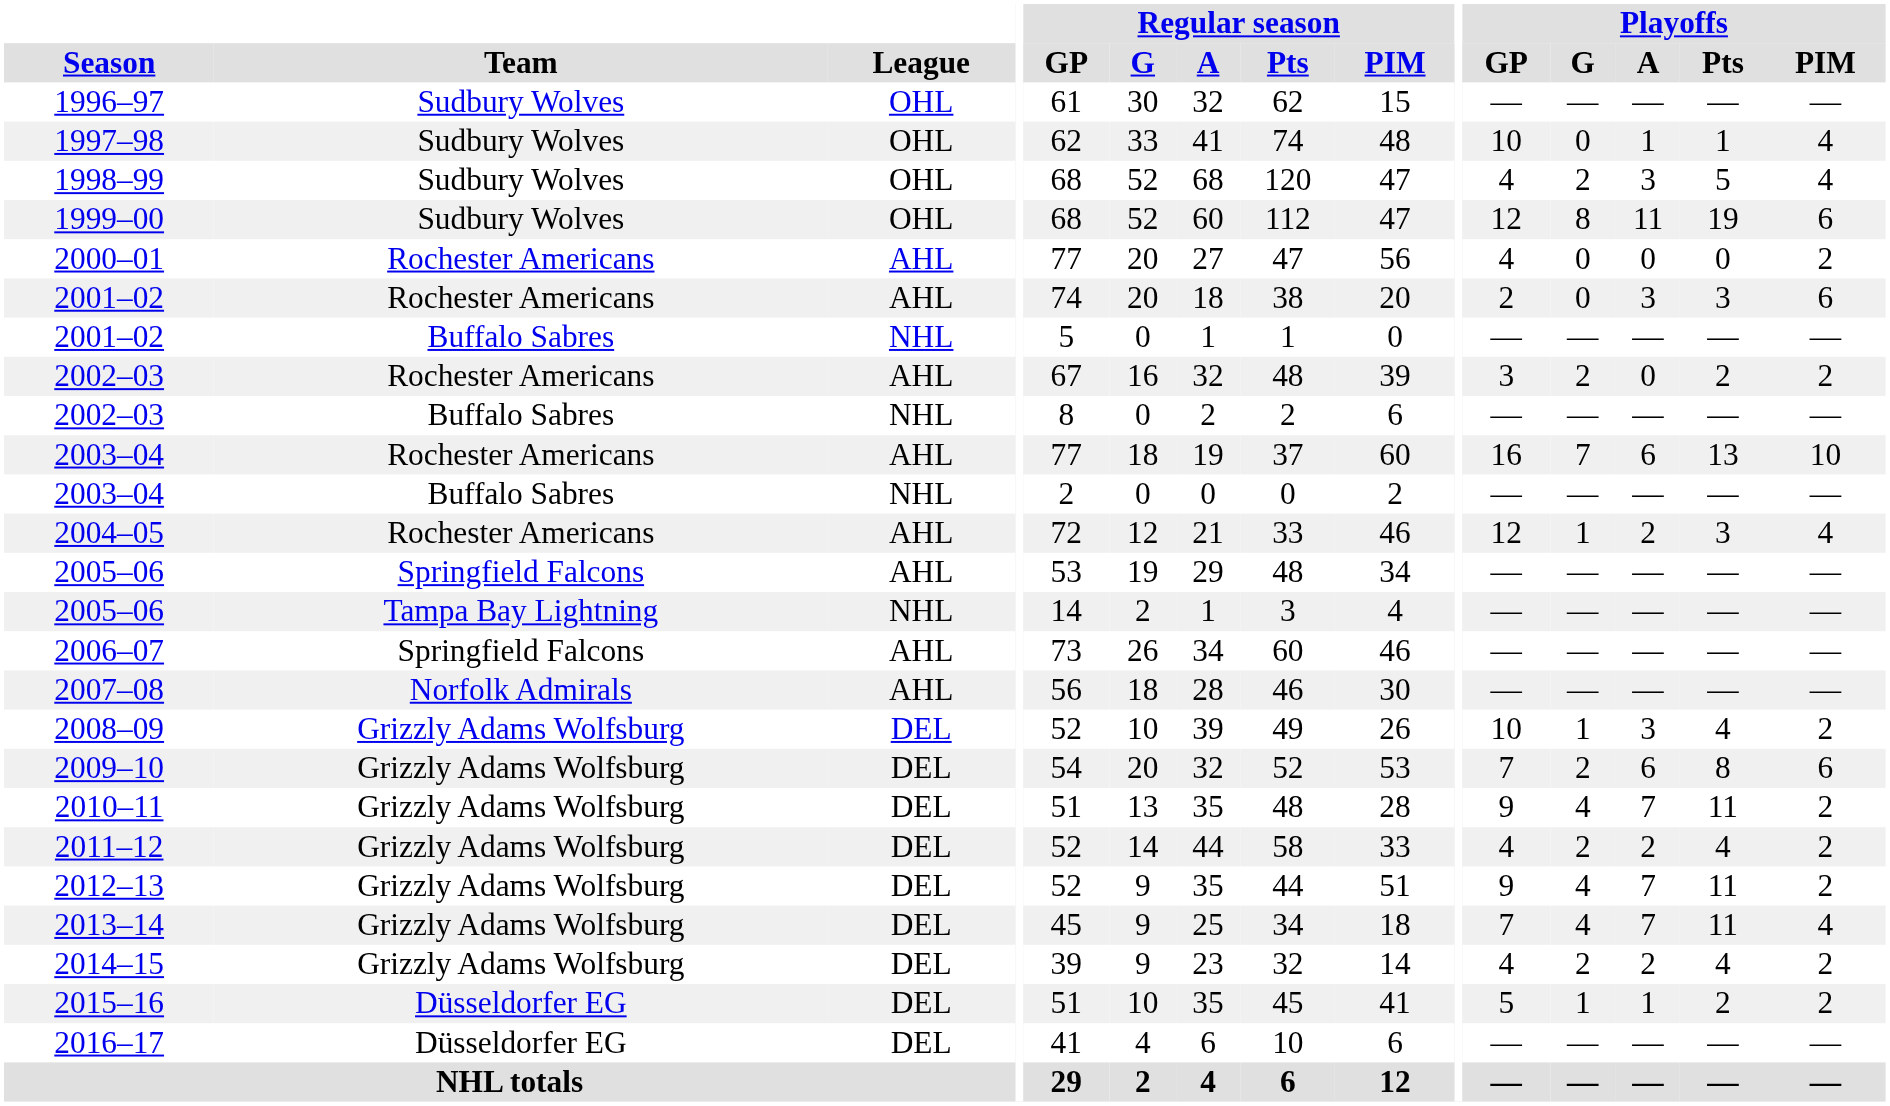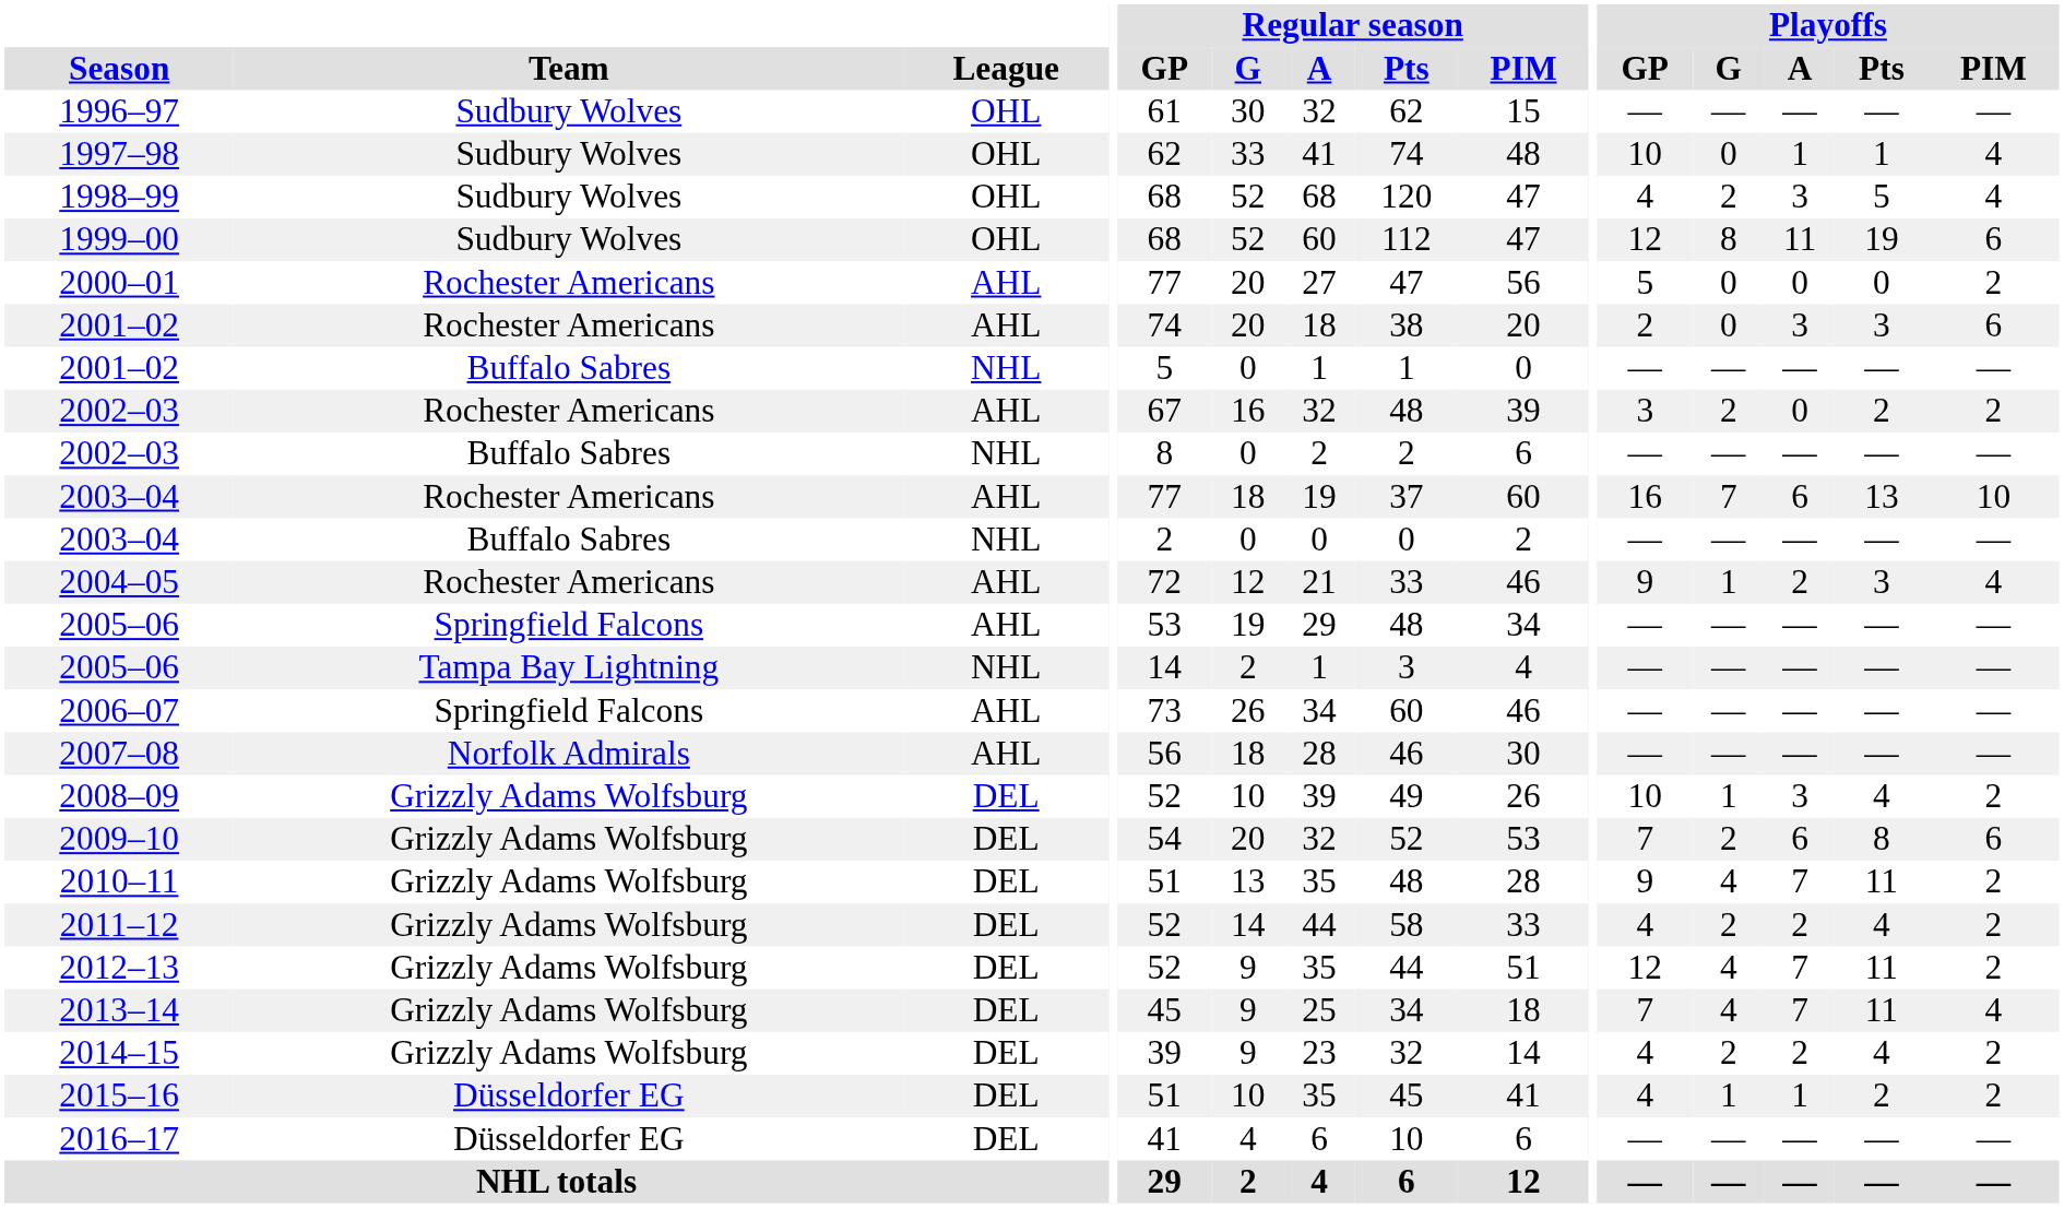2000–01 | Playoffs / GP: 4 -> 5
2004–05 | Playoffs / GP: 12 -> 9
2012–13 | Playoffs / GP: 9 -> 12
2015–16 | Playoffs / GP: 5 -> 4
